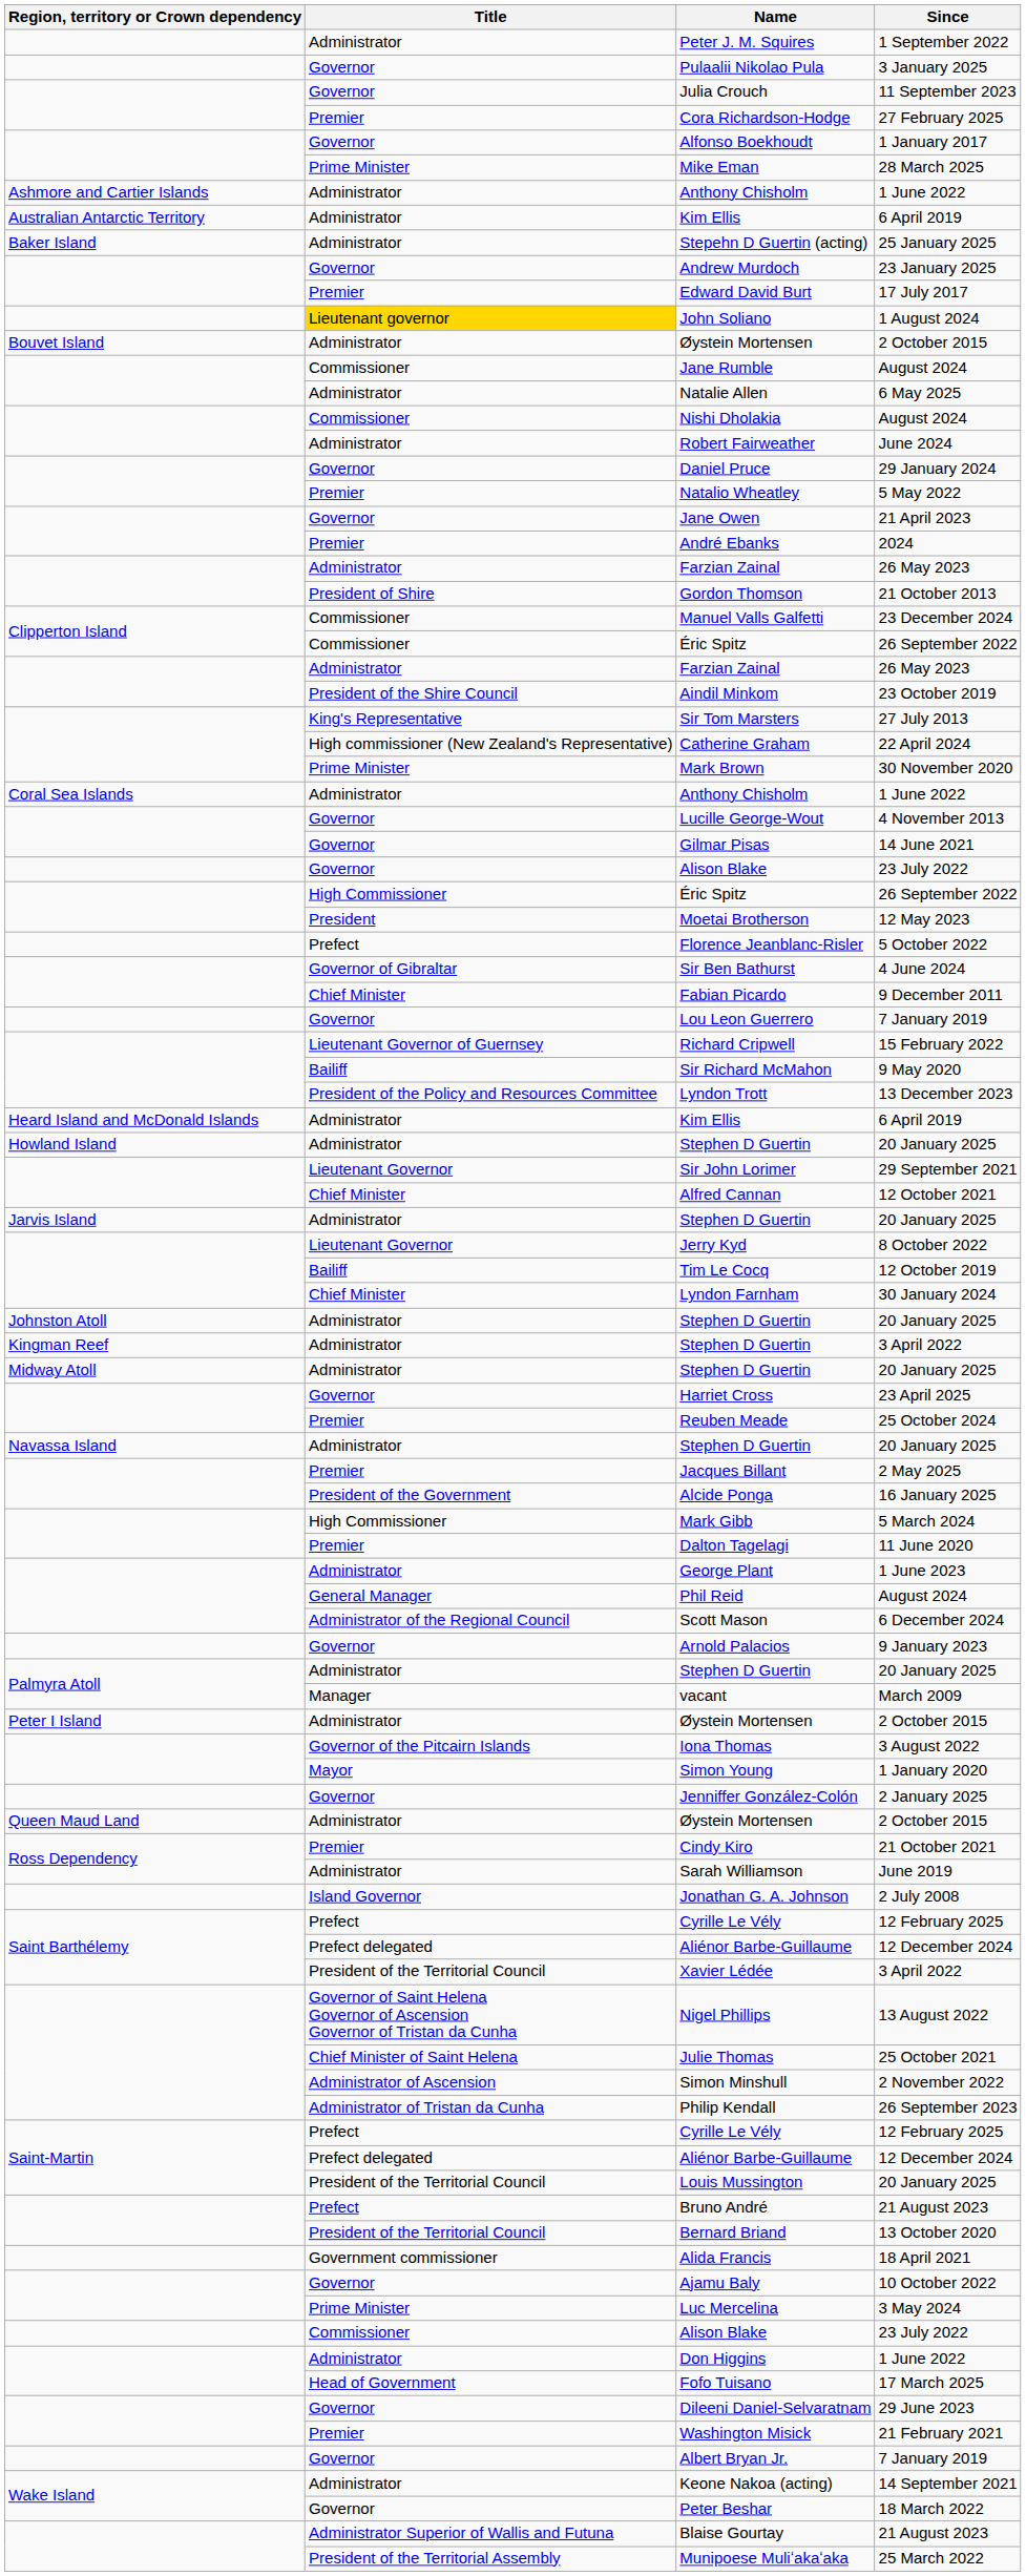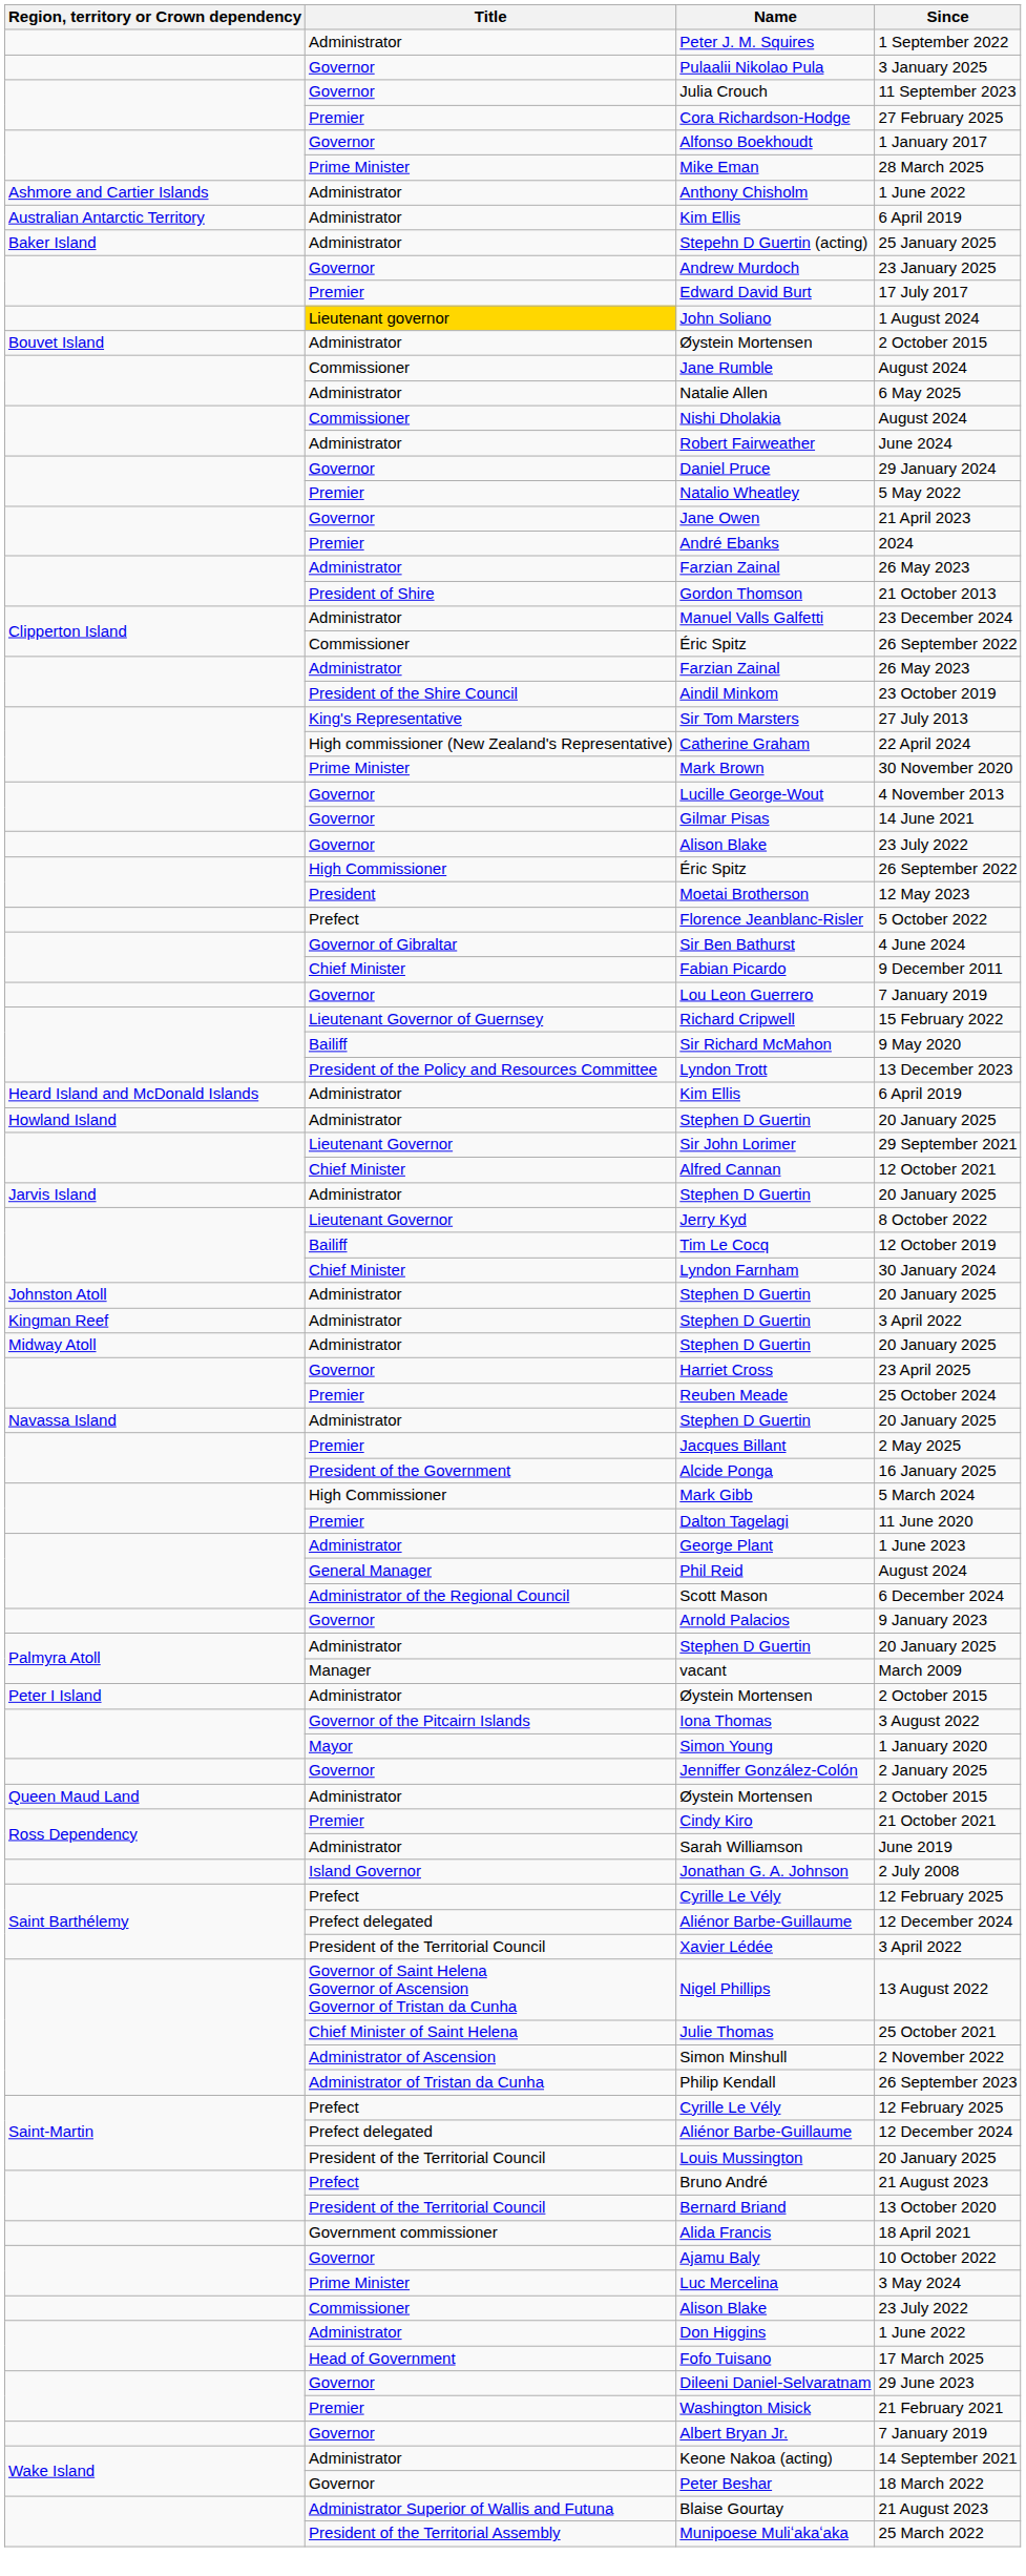Manuel Valls Galfetti | Title: Commissioner -> Administrator
- row: Coral Sea Islands | Administrator | Anthony Chisholm | 1 June 2022
